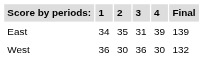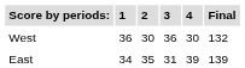rows swapped: East <-> West
